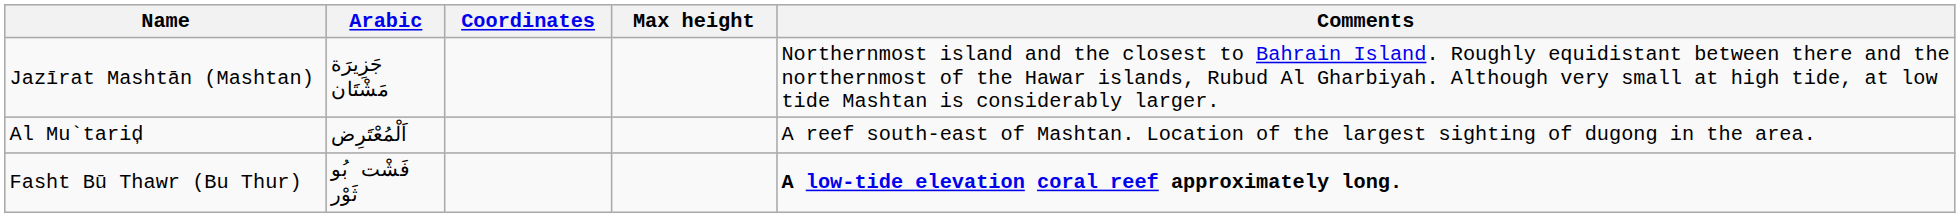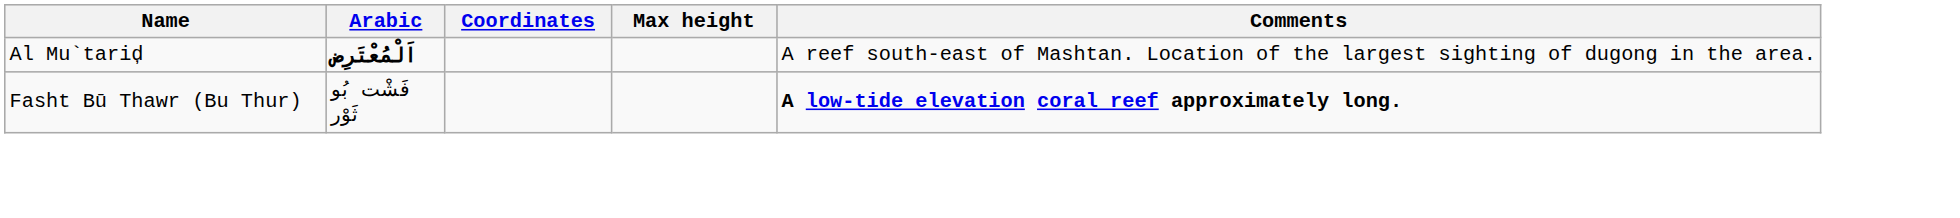- row: Jazīrat Mashtān (Mashtan) | جَزِيرَة مَشْتَان | Northernmost island and the closest to Bahrain Island. Roughly equidistant between there and the northernmost of the Hawar islands, Rubud Al Gharbiyah. Although very small at high tide, at low tide Mashtan is considerably larger.
Al Mu`tariḑ | Arabic: normal -> bold
